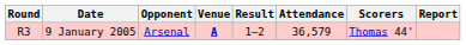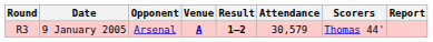9 January 2005 | Result: normal -> bold
9 January 2005 | Attendance: 36,579 -> 30,579
